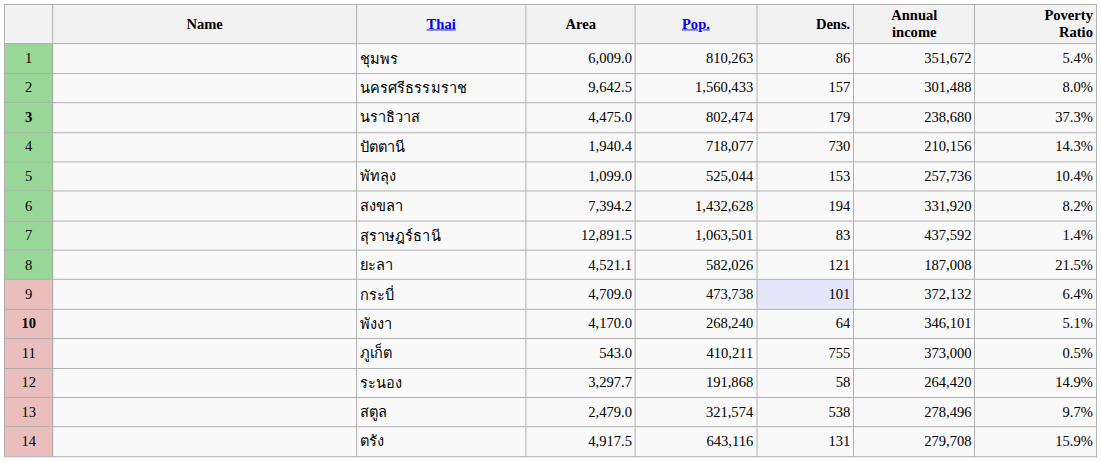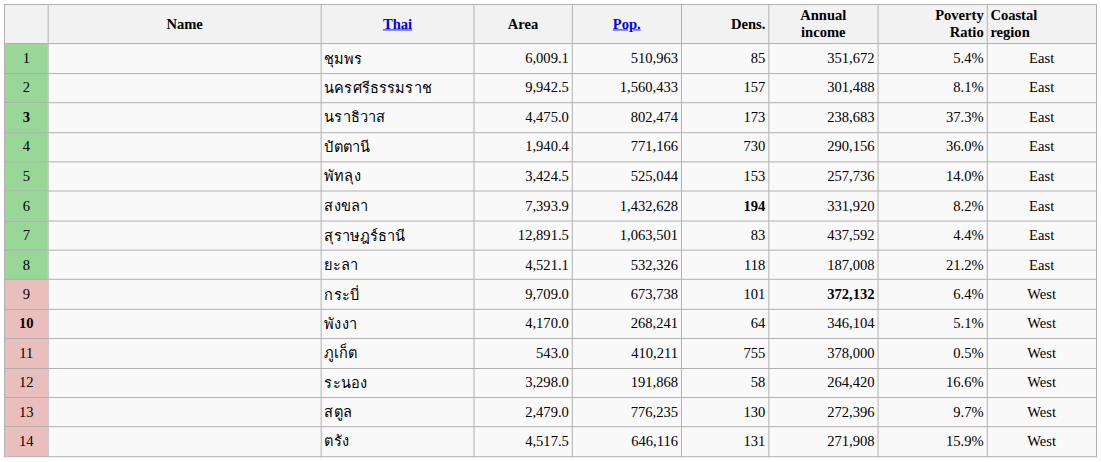+ column: Coastal region | East | East | East | East | East | East | East | East | West | West | West | West | West | West
ชุมพร | Area: 6,009.0 -> 6,009.1
ชุมพร | Pop.: 810,263 -> 510,963
ชุมพร | Dens.: 86 -> 85
นครศรีธรรมราช | Area: 9,642.5 -> 9,942.5
นครศรีธรรมราช | Poverty Ratio: 8.0% -> 8.1%
นราธิวาส | Dens.: 179 -> 173
นราธิวาส | Annual income: 238,680 -> 238,683
ปัตตานี | Pop.: 718,077 -> 771,166
ปัตตานี | Annual income: 210,156 -> 290,156
ปัตตานี | Poverty Ratio: 14.3% -> 36.0%
พัทลุง | Area: 1,099.0 -> 3,424.5
พัทลุง | Poverty Ratio: 10.4% -> 14.0%
สงขลา | Area: 7,394.2 -> 7,393.9
สงขลา | Dens.: normal -> bold
สุราษฎร์ธานี | Poverty Ratio: 1.4% -> 4.4%
ยะลา | Pop.: 582,026 -> 532,326
ยะลา | Dens.: 121 -> 118
ยะลา | Poverty Ratio: 21.5% -> 21.2%
กระบี่ | Area: 4,709.0 -> 9,709.0
กระบี่ | Pop.: 473,738 -> 673,738
กระบี่ | Dens.: lavender background -> no background
กระบี่ | Annual income: normal -> bold
พังงา | Pop.: 268,240 -> 268,241
พังงา | Annual income: 346,101 -> 346,104
ภูเก็ต | Annual income: 373,000 -> 378,000
ระนอง | Area: 3,297.7 -> 3,298.0
ระนอง | Poverty Ratio: 14.9% -> 16.6%
สตูล | Pop.: 321,574 -> 776,235
สตูล | Dens.: 538 -> 130
สตูล | Annual income: 278,496 -> 272,396
ตรัง | Area: 4,917.5 -> 4,517.5
ตรัง | Pop.: 643,116 -> 646,116
ตรัง | Annual income: 279,708 -> 271,908
